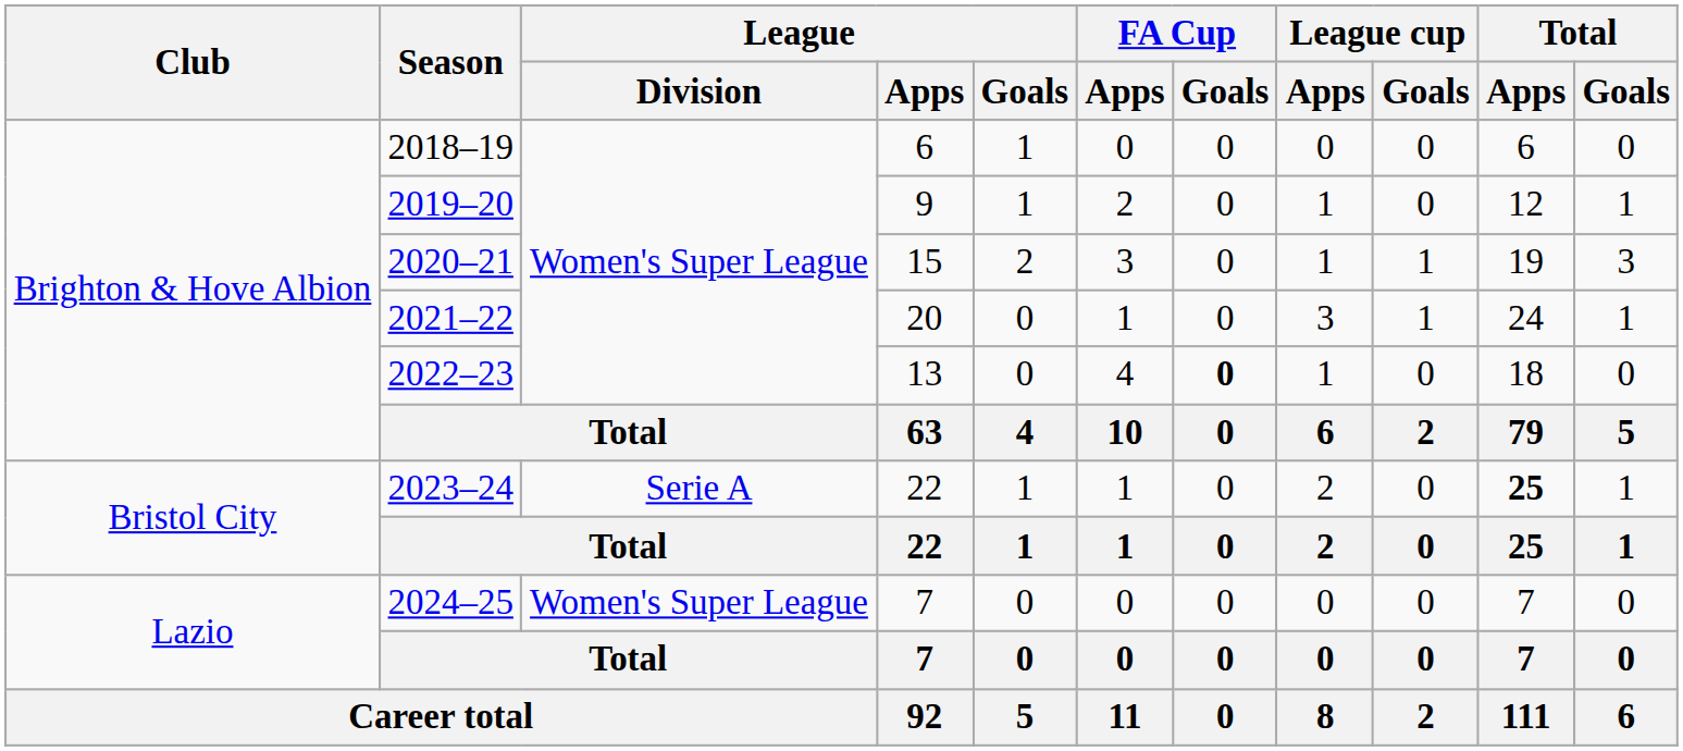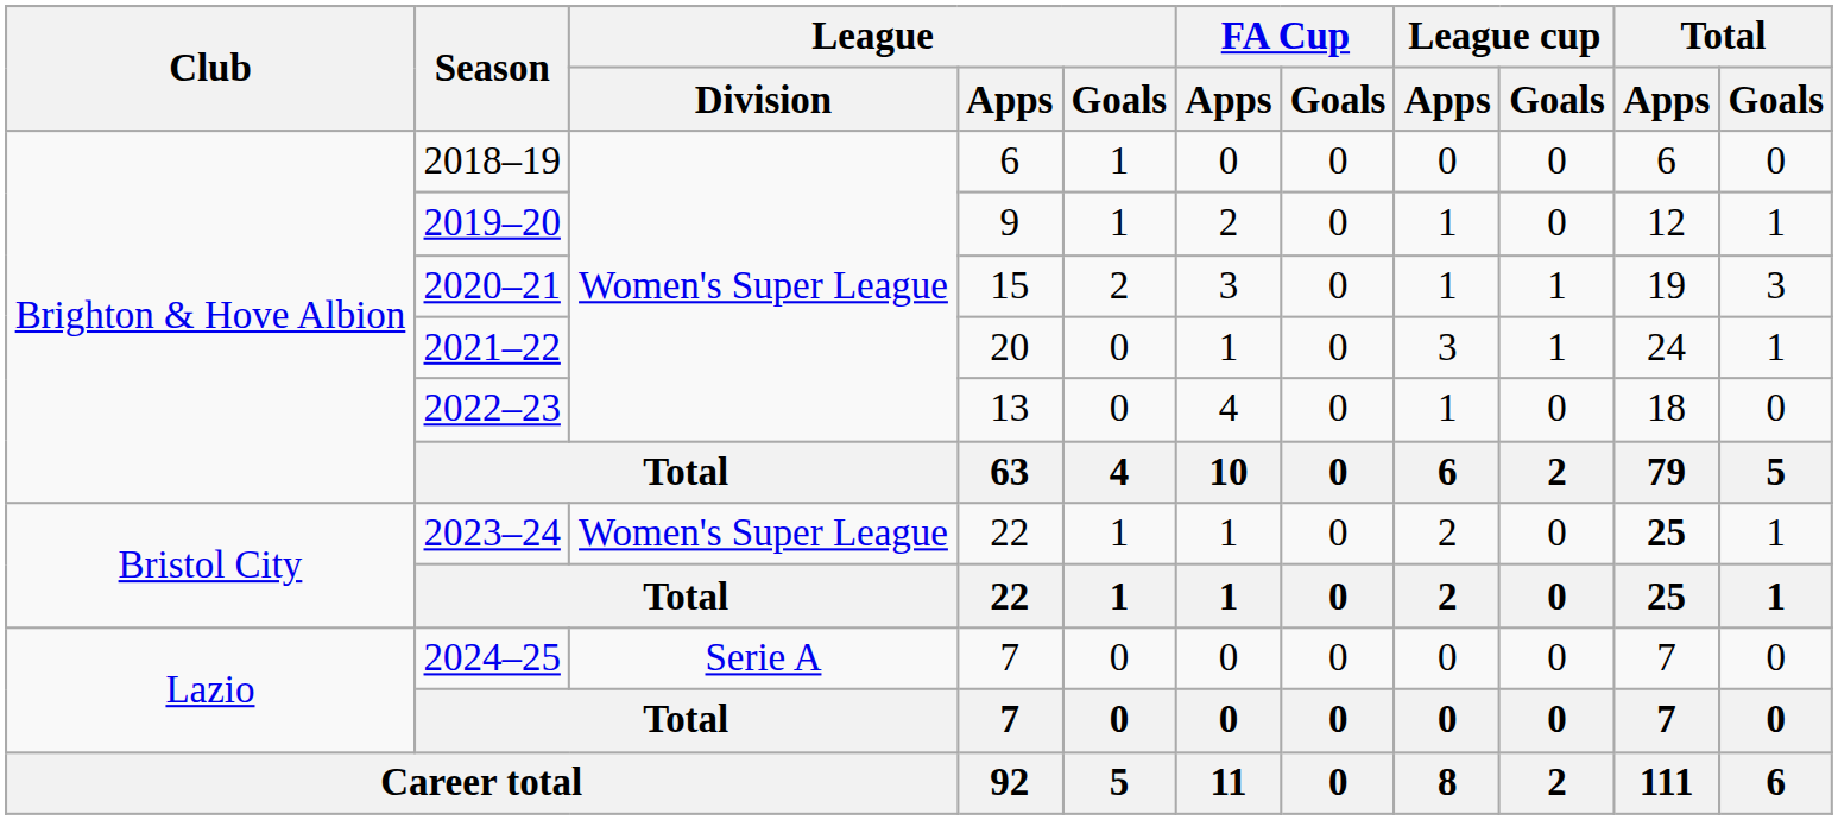2022–23 | FA Cup / Goals: bold -> normal
2023–24 | League / Division: Serie A -> Women's Super League
2024–25 | League / Division: Women's Super League -> Serie A
